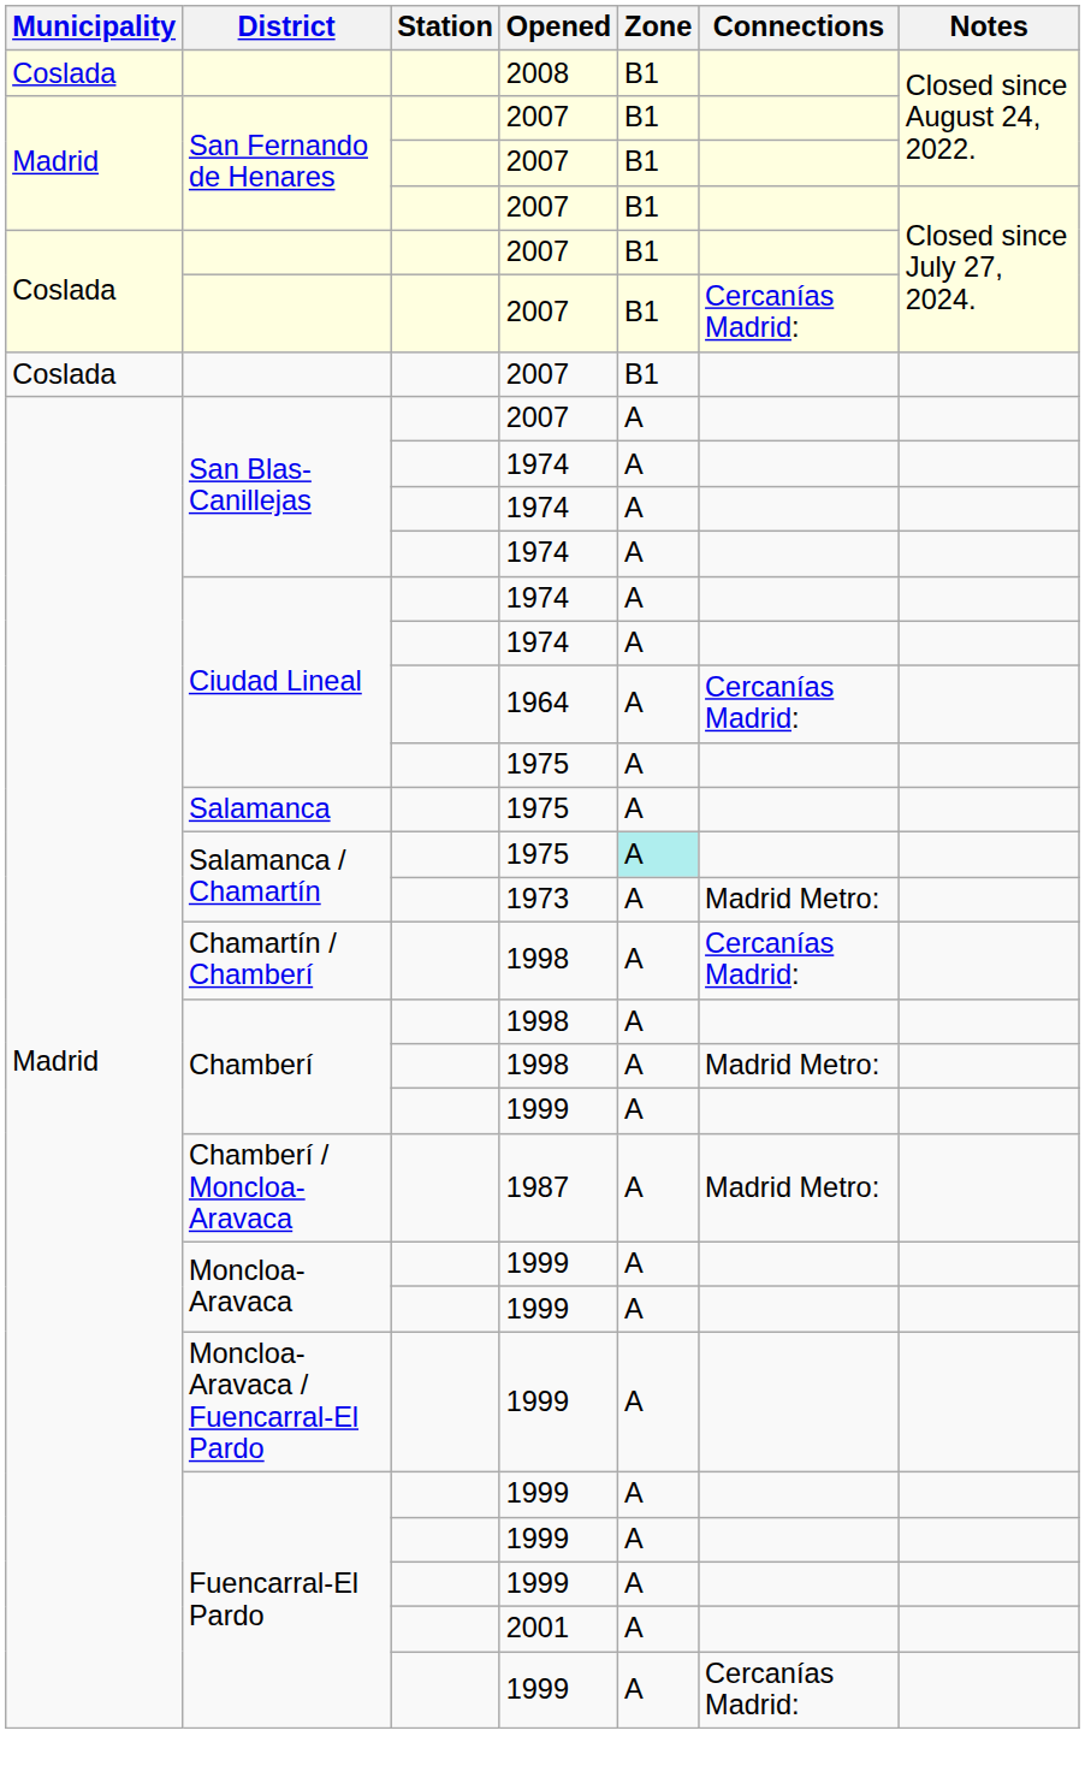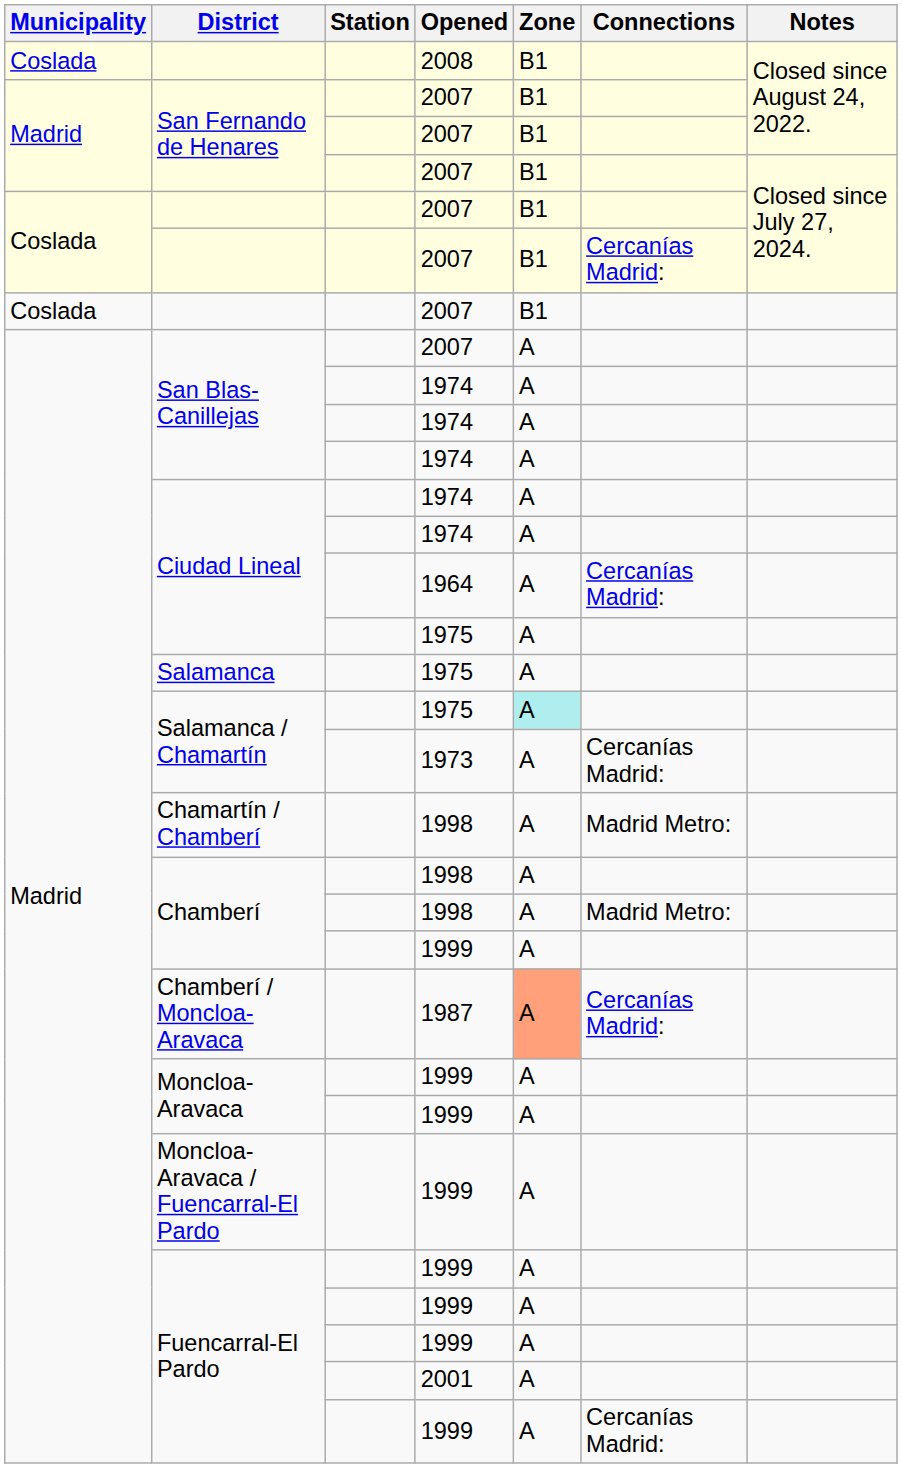Salamanca / Chamartín / 1973 | Connections: Madrid Metro: -> Cercanías Madrid:
Chamartín / Chamberí | Connections: Cercanías Madrid: -> Madrid Metro:
Chamberí / Moncloa-Aravaca | Zone: no background -> lightsalmon background
Chamberí / Moncloa-Aravaca | Connections: Madrid Metro: -> Cercanías Madrid:
